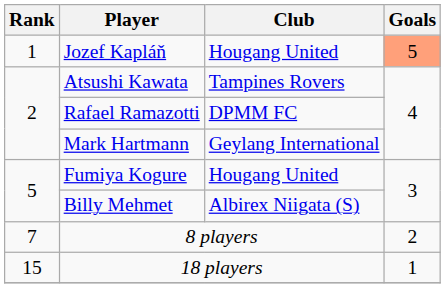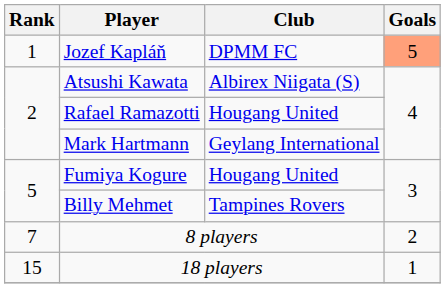Jozef Kapláň | Club: Hougang United -> DPMM FC
Atsushi Kawata | Club: Tampines Rovers -> Albirex Niigata (S)
Rafael Ramazotti | Club: DPMM FC -> Hougang United
Billy Mehmet | Club: Albirex Niigata (S) -> Tampines Rovers
